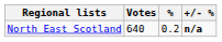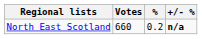North East Scotland | Votes: 640 -> 660
